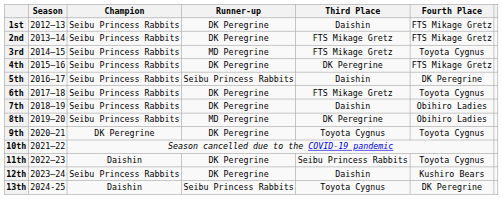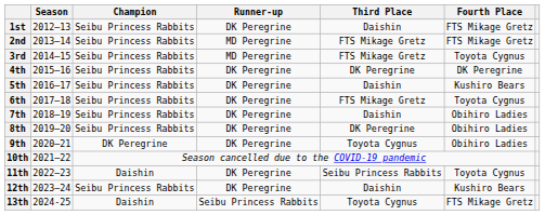2nd | Runner-up: DK Peregrine -> MD Peregrine
4th | Fourth Place: FTS Mikage Gretz -> DK Peregrine
5th | Runner-up: Seibu Princess Rabbits -> DK Peregrine
5th | Fourth Place: DK Peregrine -> Kushiro Bears
8th | Runner-up: MD Peregrine -> DK Peregrine
9th | Fourth Place: Toyota Cygnus -> Obihiro Ladies
13th | Fourth Place: DK Peregrine -> FTS Mikage Gretz
